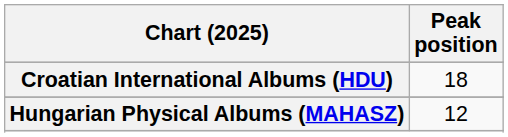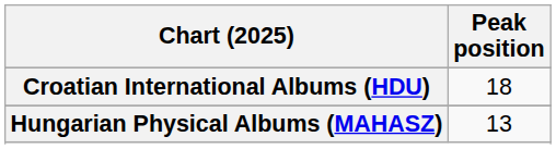Hungarian Physical Albums (MAHASZ) | Peak position: 12 -> 13
